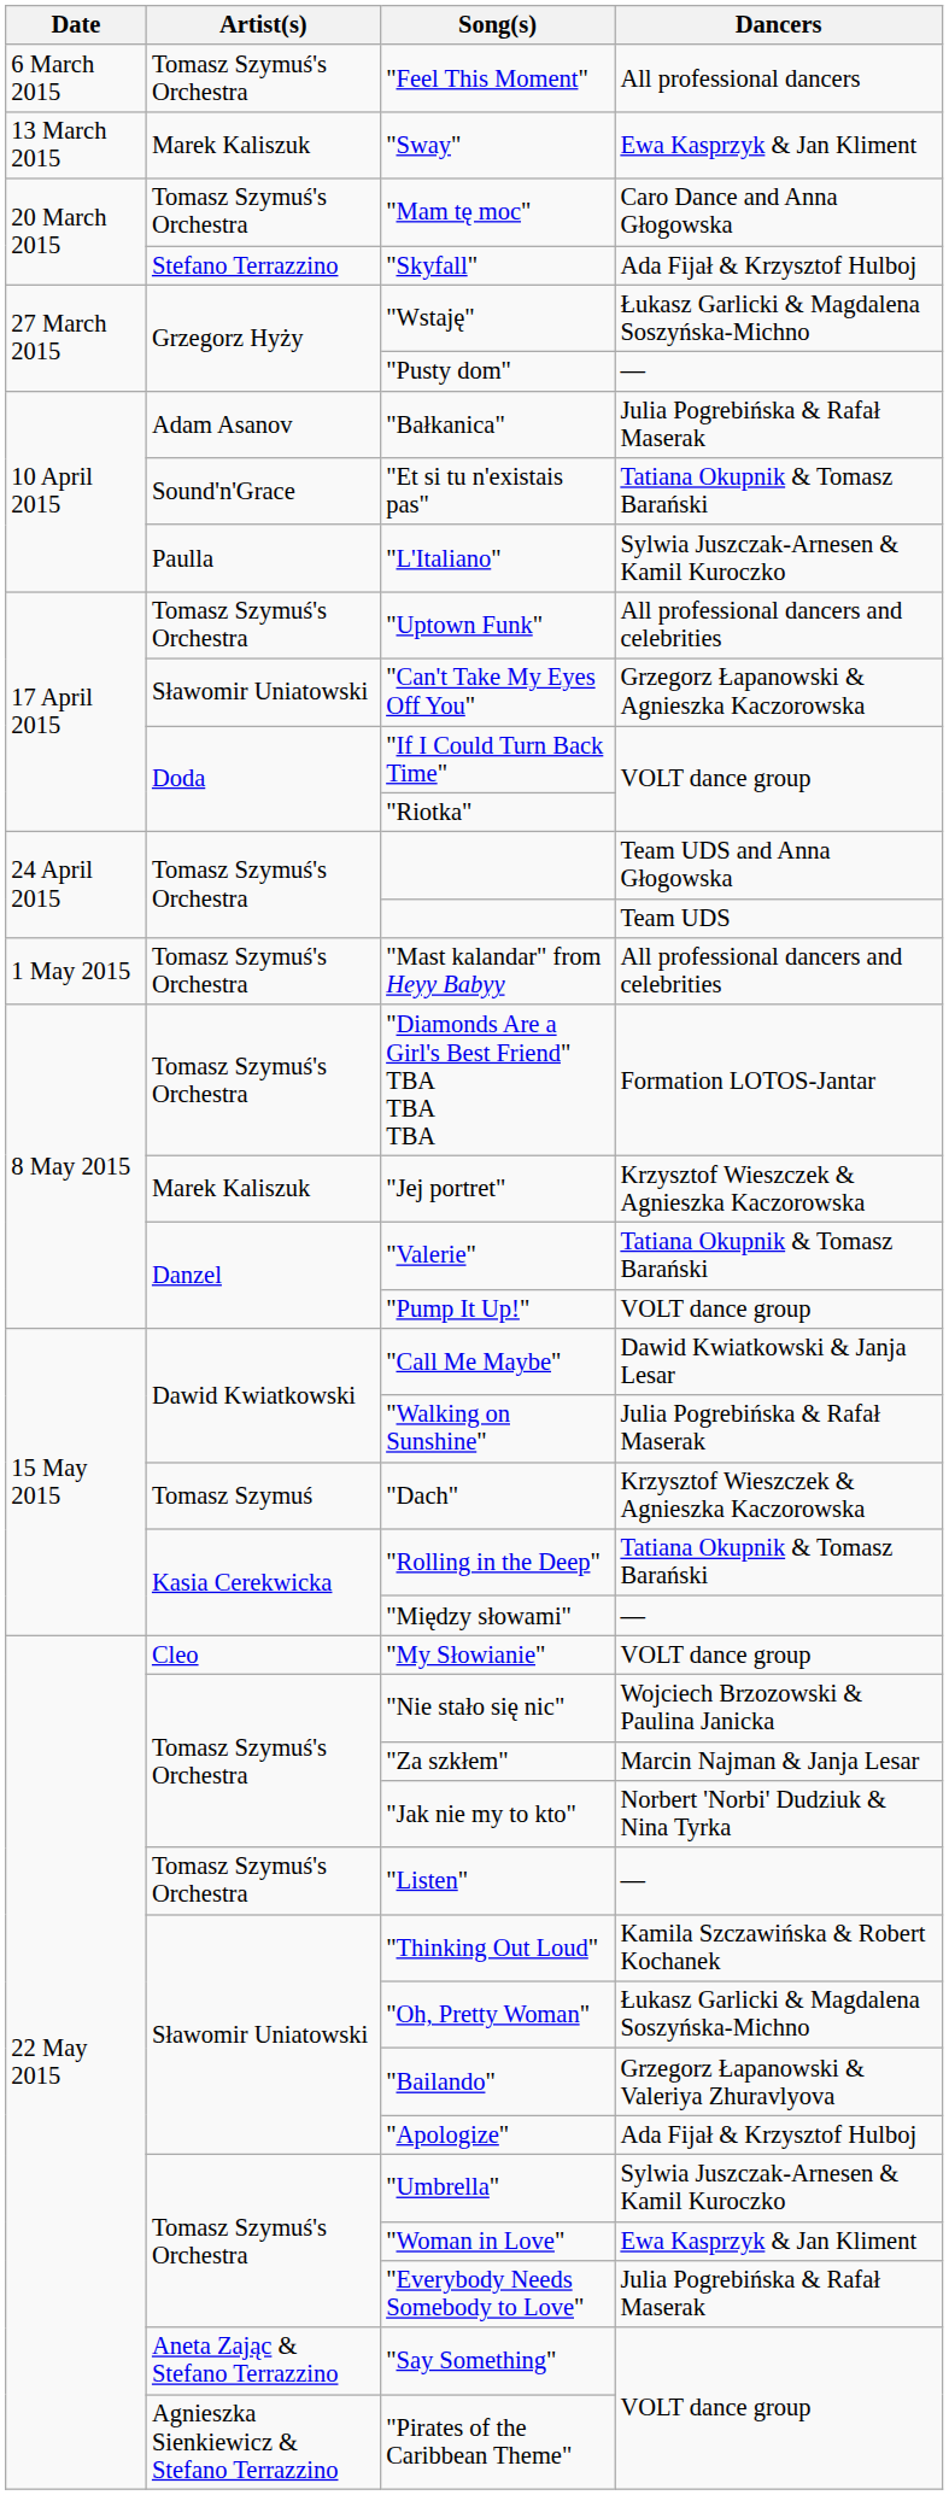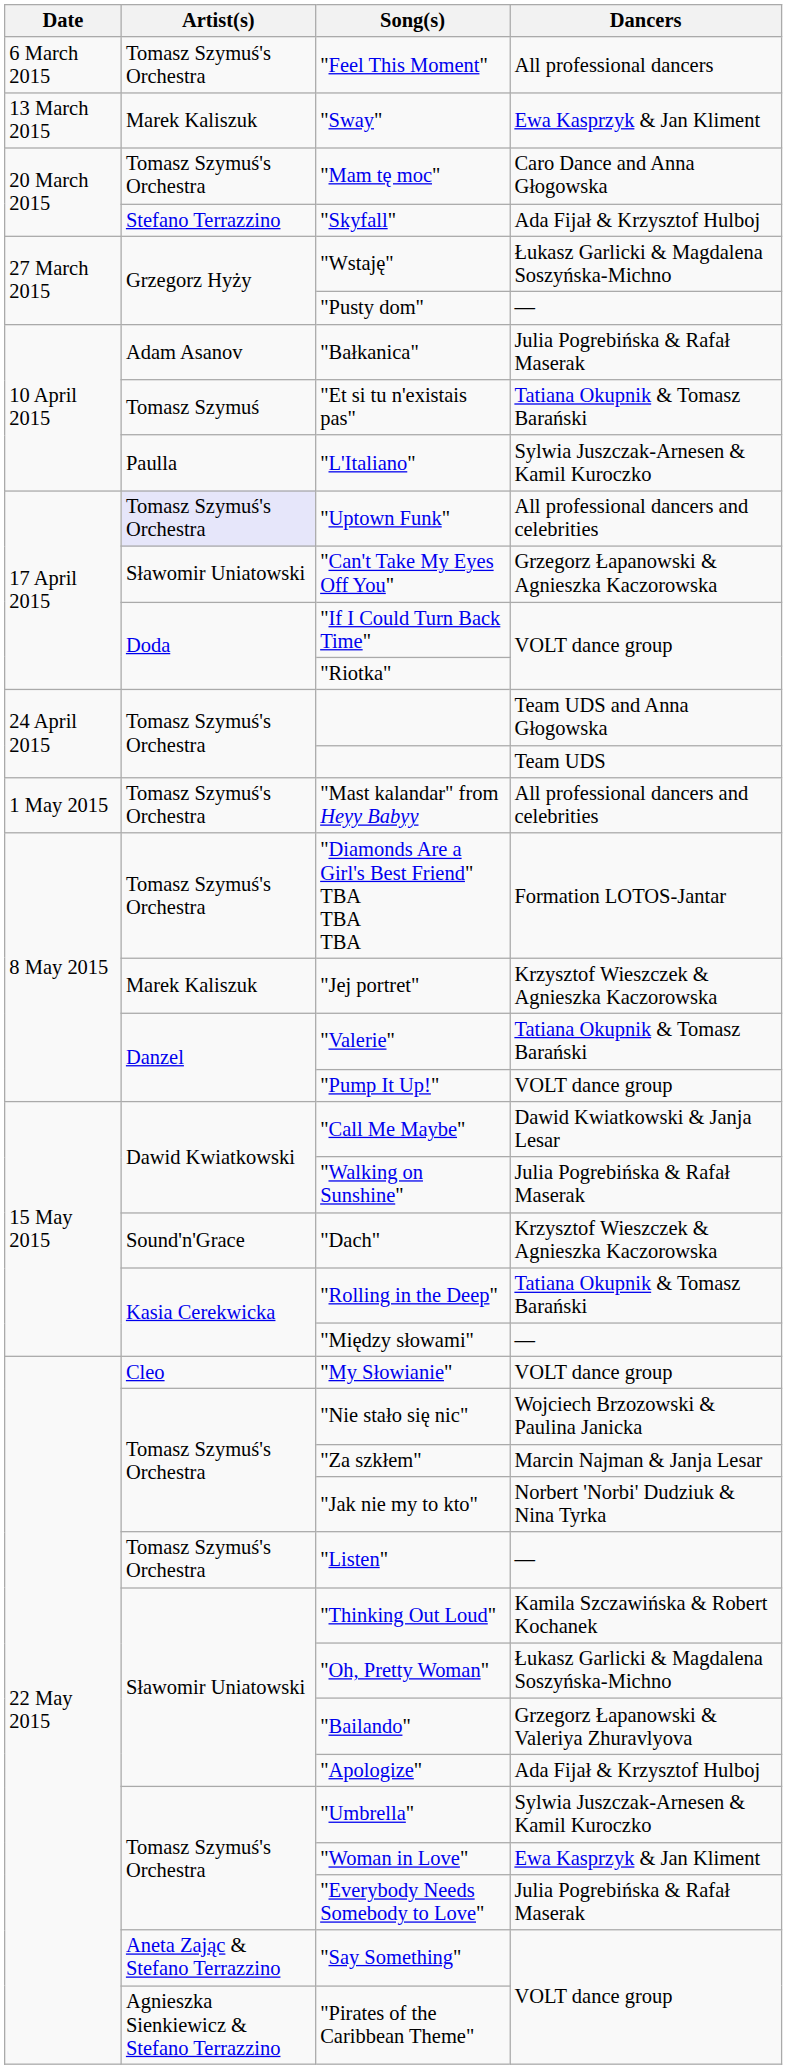"Et si tu n'existais pas" | Artist(s): Sound'n'Grace -> Tomasz Szymuś
"Uptown Funk" | Artist(s): no background -> lavender background
"Dach" | Artist(s): Tomasz Szymuś -> Sound'n'Grace
